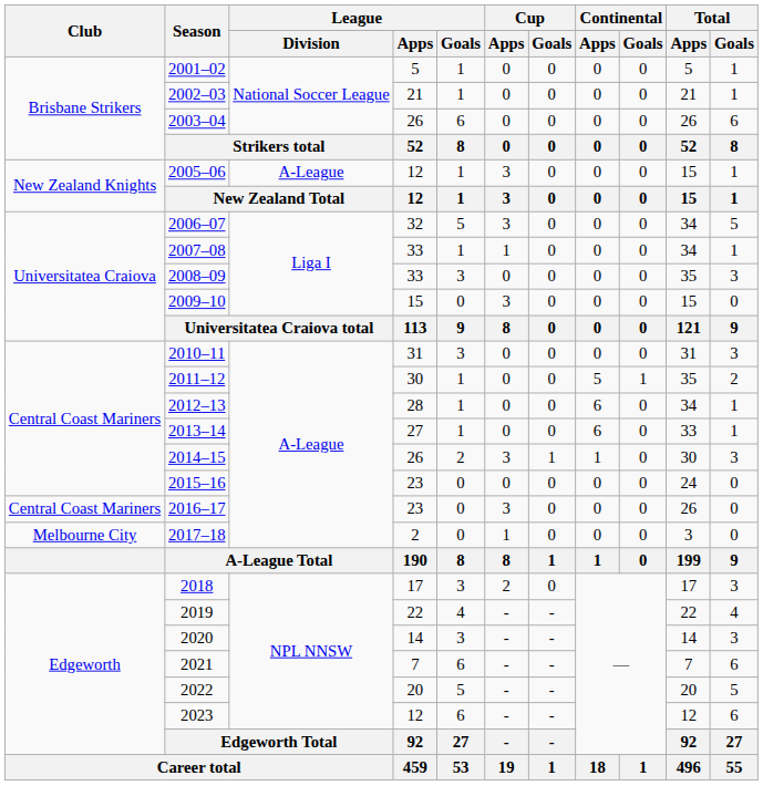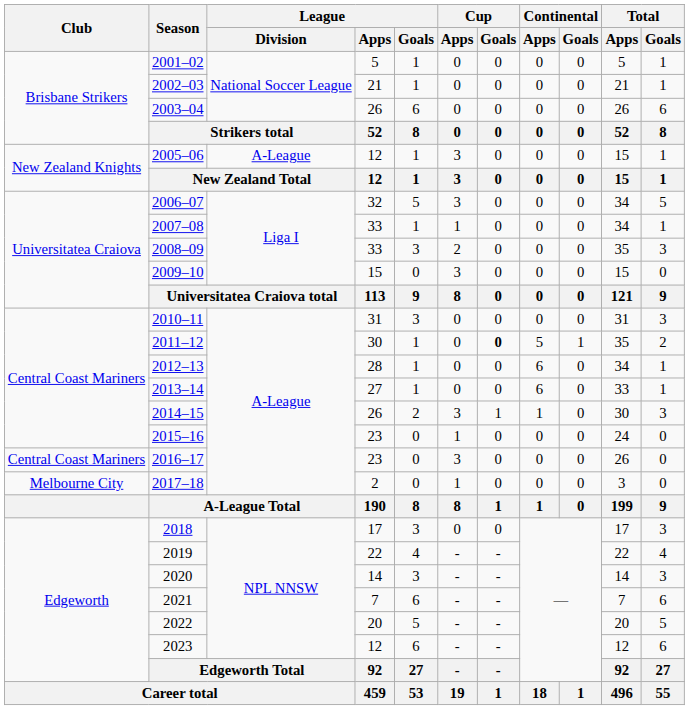2008–09 | Cup / Apps: 0 -> 2
2011–12 | Cup / Goals: normal -> bold
2015–16 | Cup / Apps: 0 -> 1
2018 | Cup / Apps: 2 -> 0
